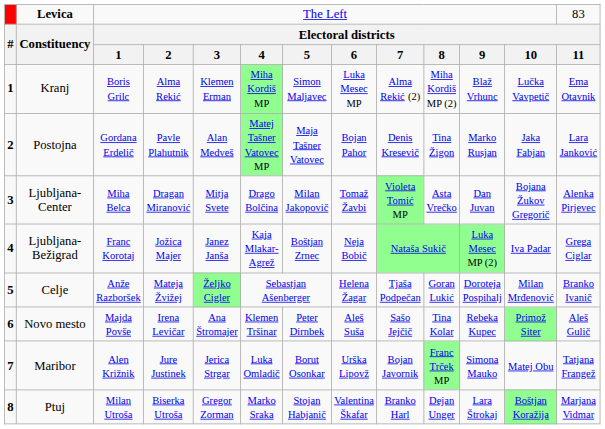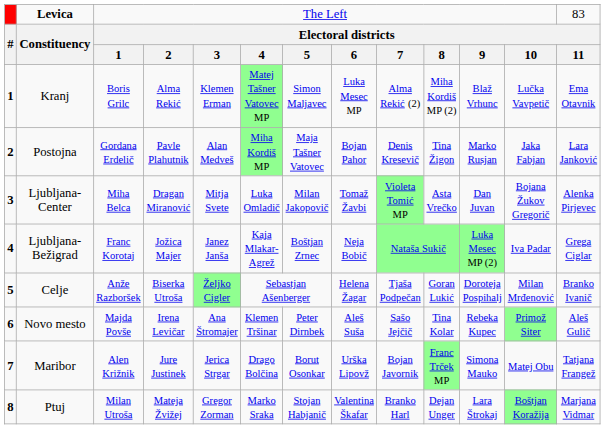Kranj | column 6: Miha Kordiš MP -> Matej Tašner Vatovec MP
Postojna | column 6: Matej Tašner Vatovec MP -> Miha Kordiš MP
Ljubljana-Center | column 6: Drago Bolčina -> Luka Omladič
Celje | column 4: Mateja Žvižej -> Biserka Utroša
Maribor | column 6: Luka Omladič -> Drago Bolčina
Ptuj | column 4: Biserka Utroša -> Mateja Žvižej
